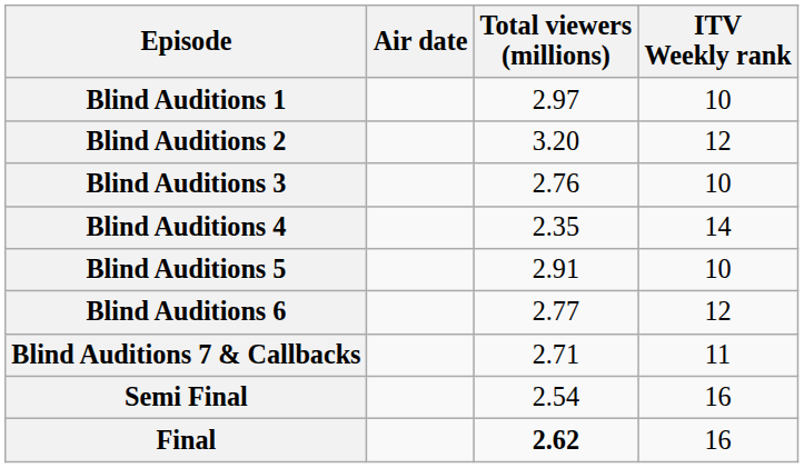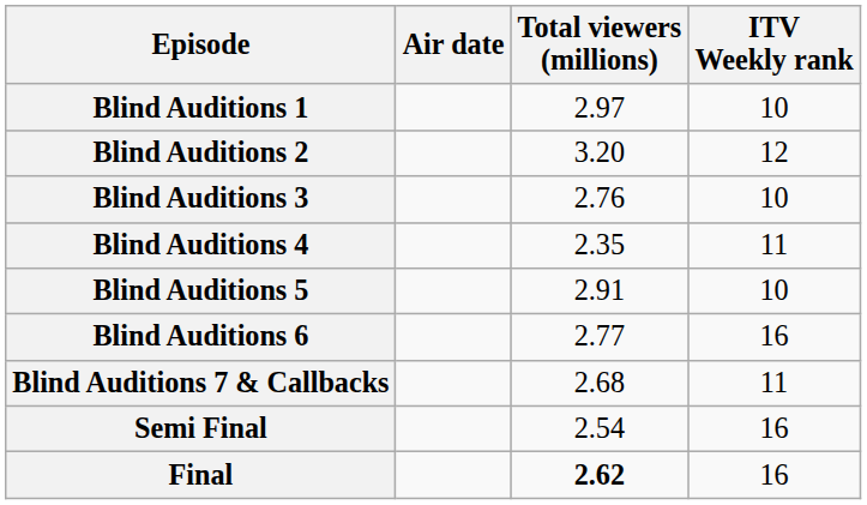Blind Auditions 4 | ITV Weekly rank: 14 -> 11
Blind Auditions 6 | ITV Weekly rank: 12 -> 16
Blind Auditions 7 & Callbacks | Total viewers (millions): 2.71 -> 2.68
